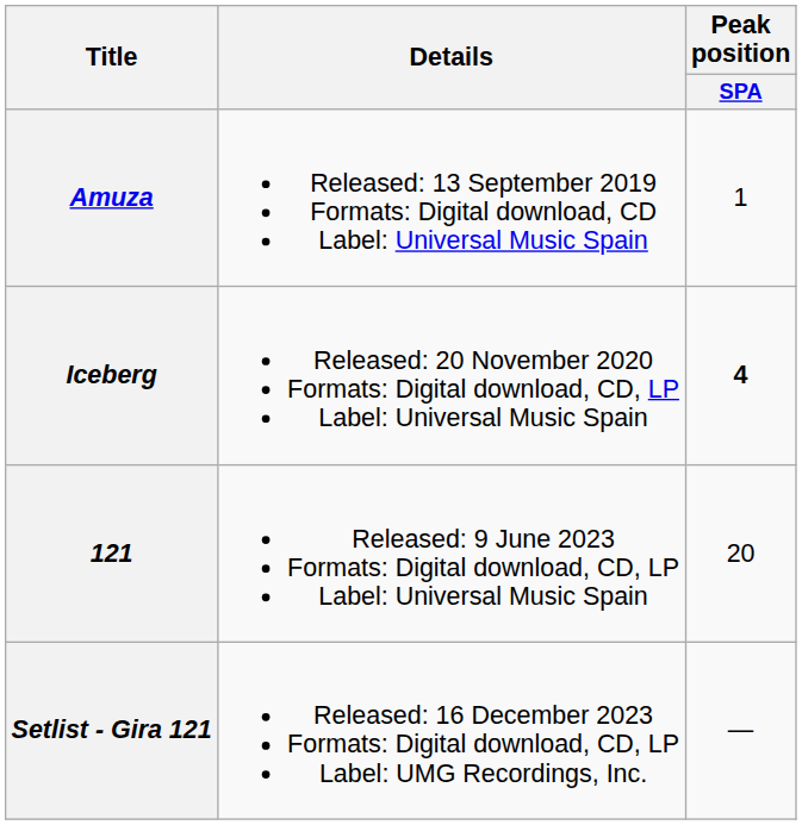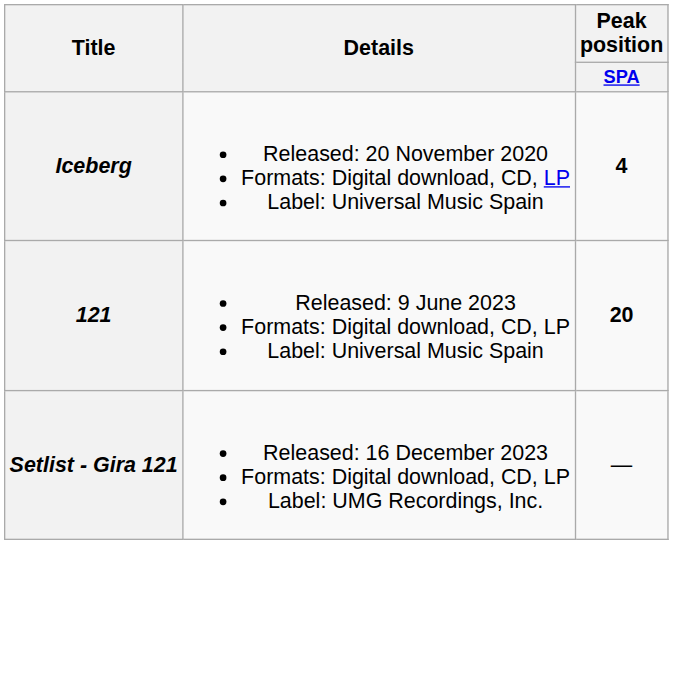- row: Amuza | Released: 13 September 2019 Formats: Digital download, CD Label: Universal Music Spain | 1
121 | Peak position / SPA: normal -> bold
